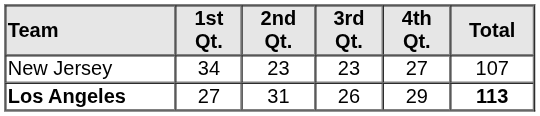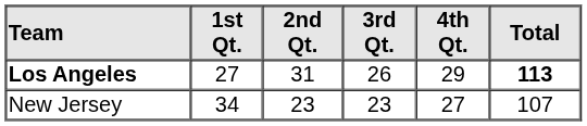rows swapped: Los Angeles <-> New Jersey
